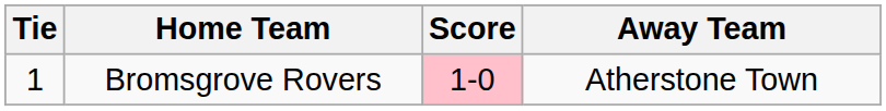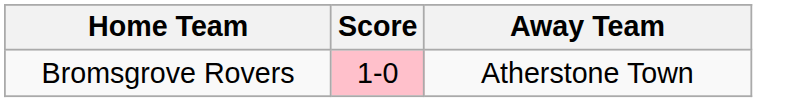- column: Tie | 1
